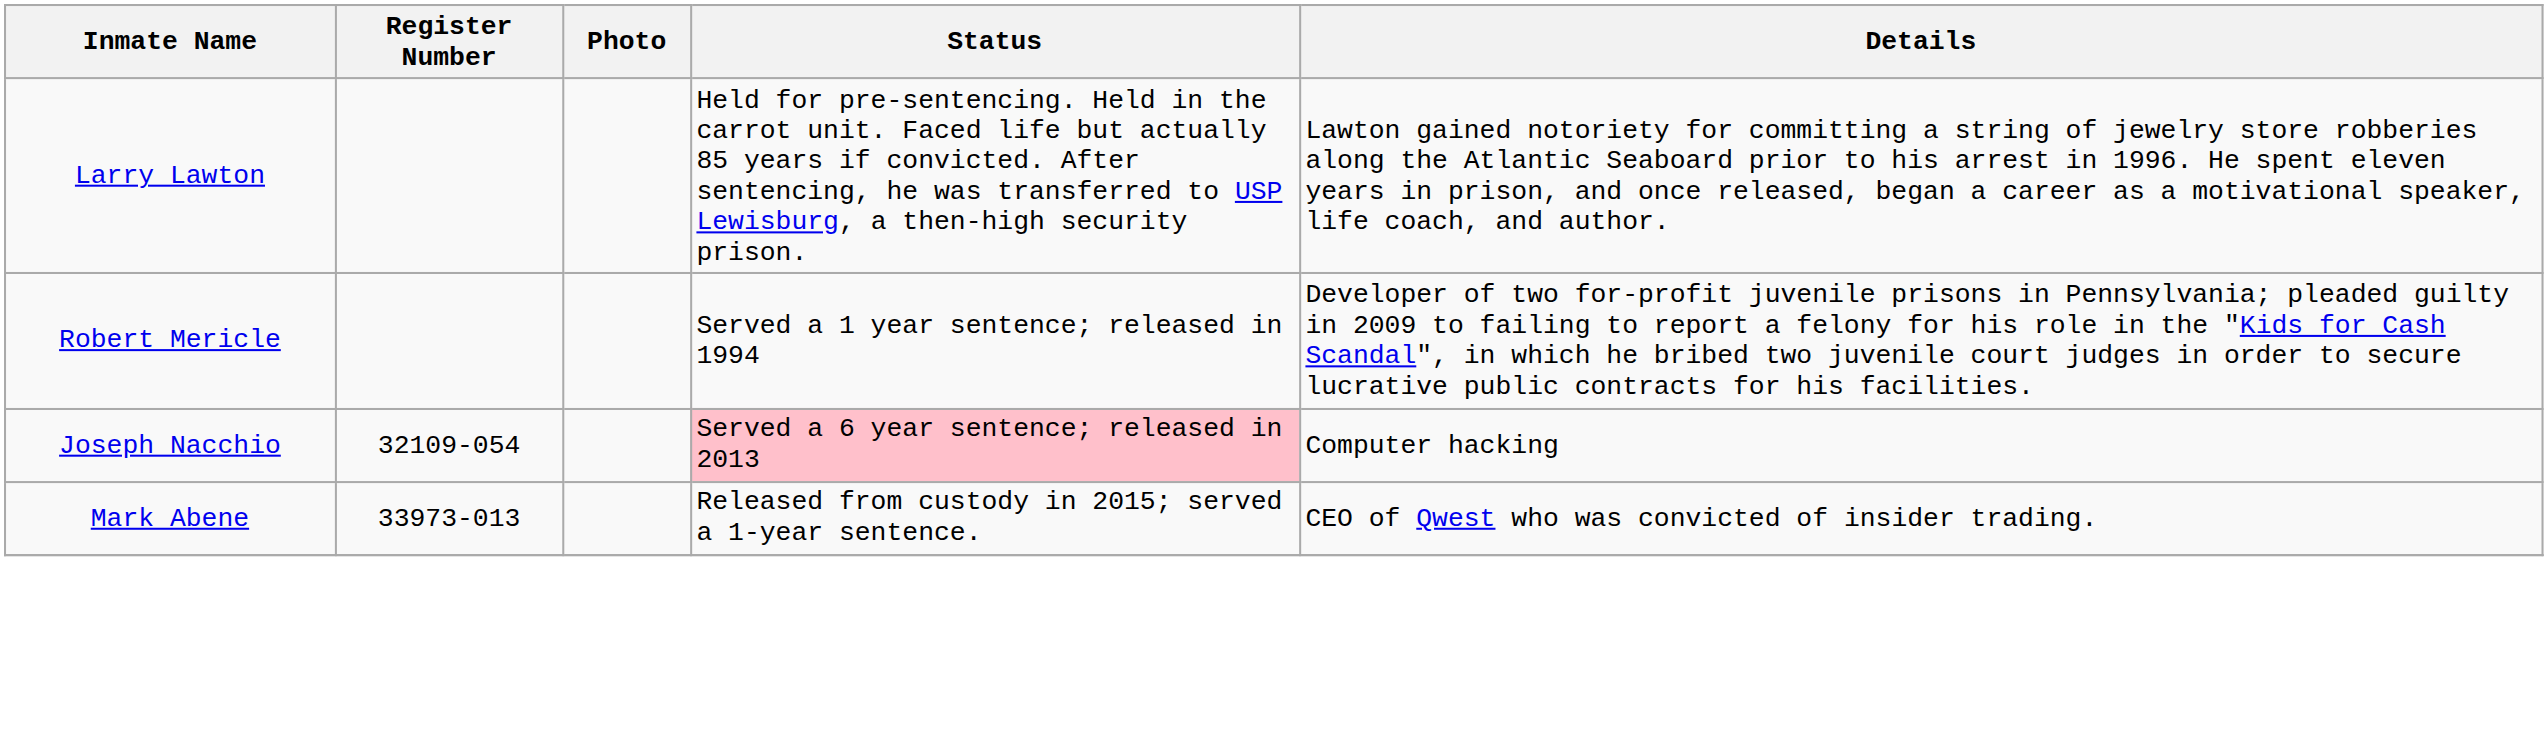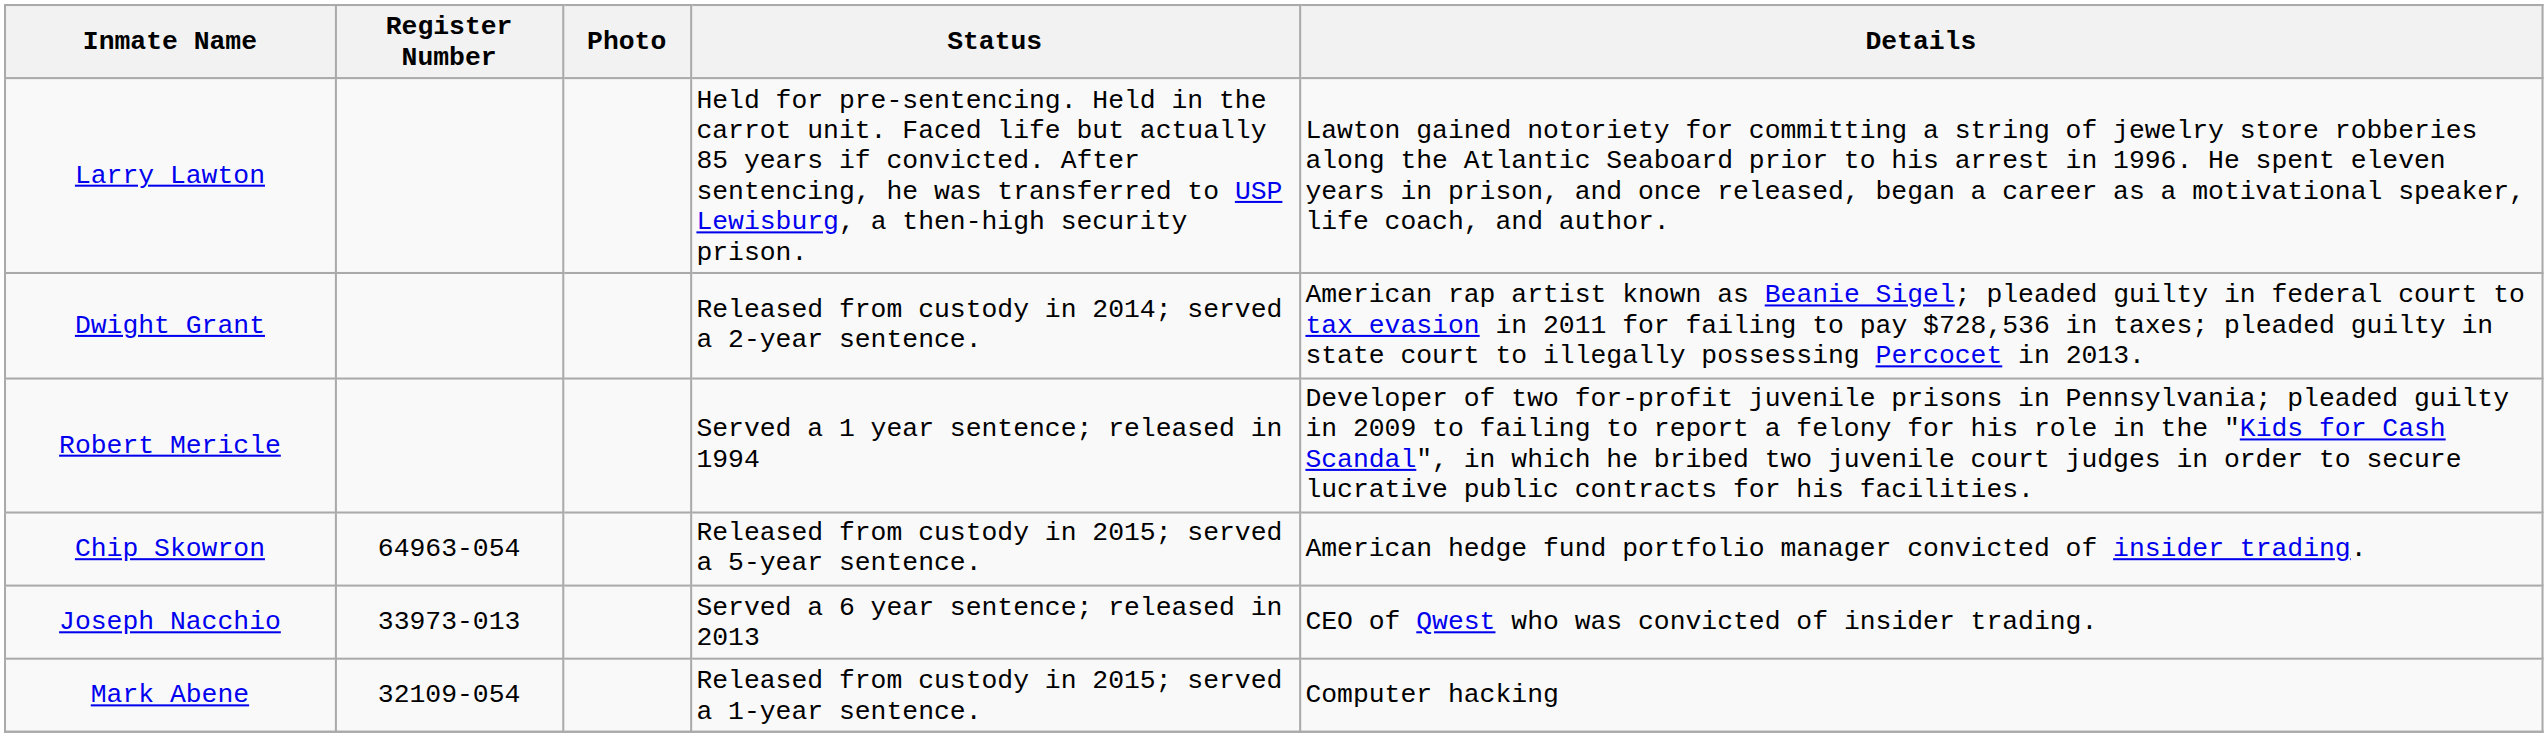+ row: Dwight Grant | Released from custody in 2014; served a 2-year sentence. | American rap artist known as Beanie Sigel; pleaded guilty in federal court to tax evasion in 2011 for failing to pay $728,536 in taxes; pleaded guilty in state court to illegally possessing Percocet in 2013.
+ row: Chip Skowron | 64963-054 | Released from custody in 2015; served a 5-year sentence. | American hedge fund portfolio manager convicted of insider trading.
Joseph Nacchio | Register Number: 32109-054 -> 33973-013
Joseph Nacchio | Status: pink background -> no background
Joseph Nacchio | Details: Computer hacking -> CEO of Qwest who was convicted of insider trading.
Mark Abene | Register Number: 33973-013 -> 32109-054
Mark Abene | Details: CEO of Qwest who was convicted of insider trading. -> Computer hacking
